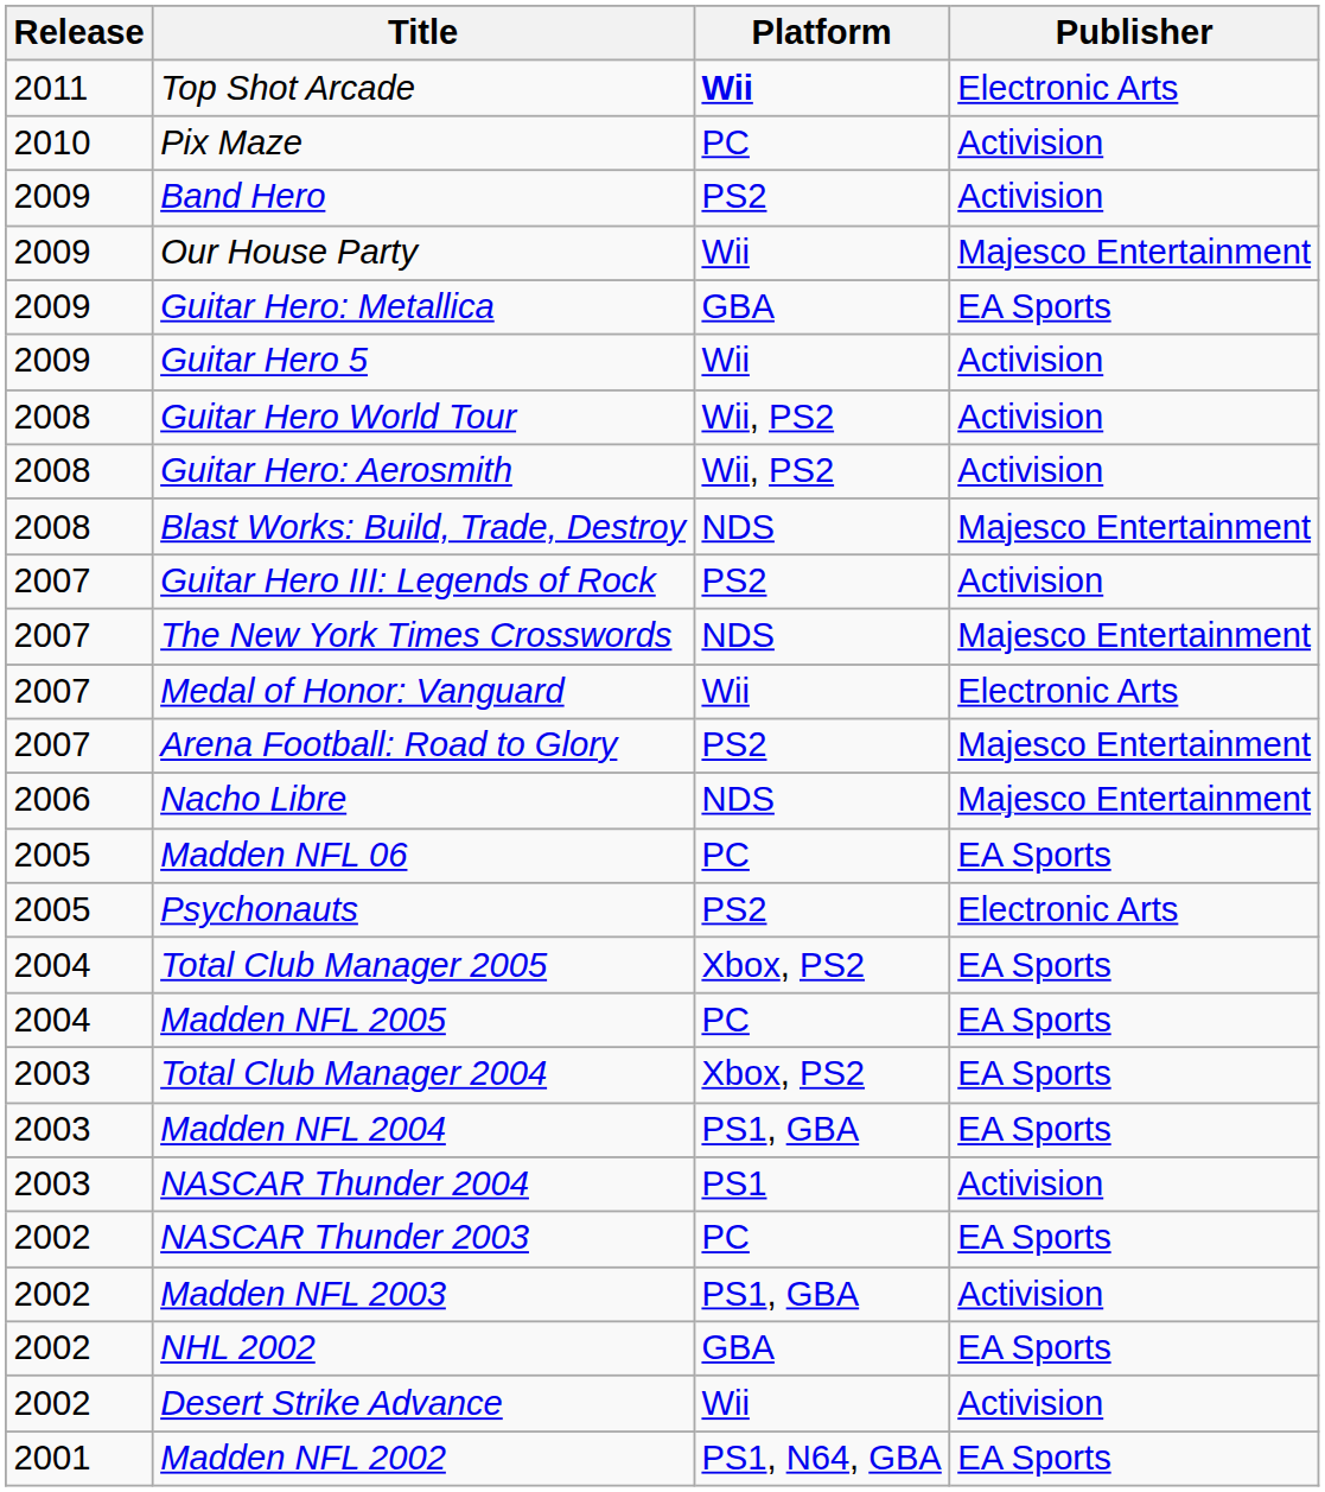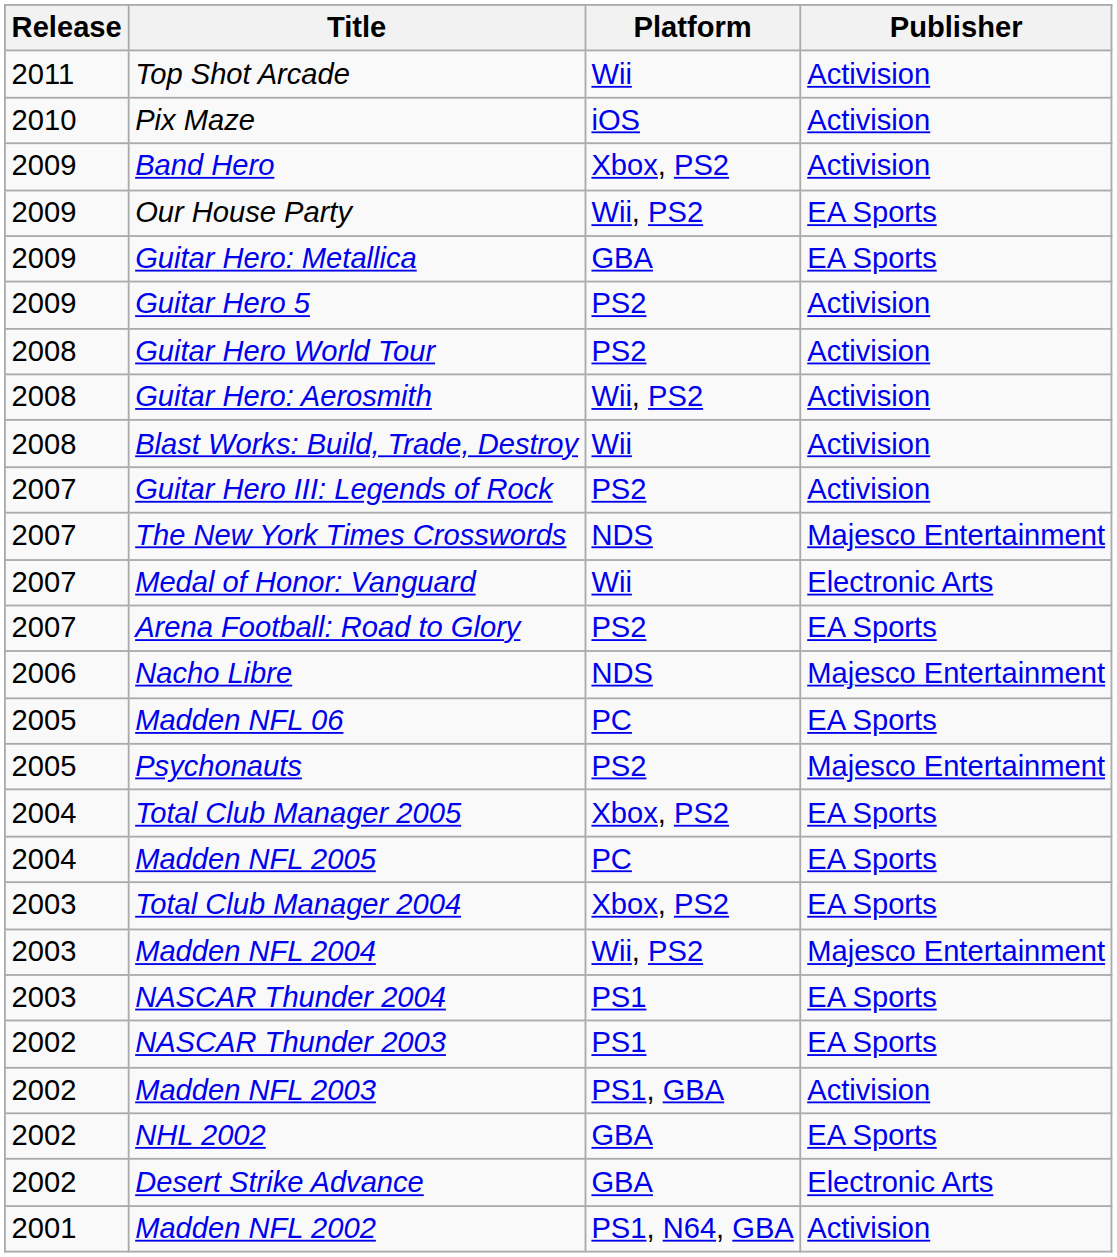Top Shot Arcade | Platform: bold -> normal
Top Shot Arcade | Publisher: Electronic Arts -> Activision
Pix Maze | Platform: PC -> iOS
Band Hero | Platform: PS2 -> Xbox, PS2
Our House Party | Platform: Wii -> Wii, PS2
Our House Party | Publisher: Majesco Entertainment -> EA Sports
Guitar Hero 5 | Platform: Wii -> PS2
Guitar Hero World Tour | Platform: Wii, PS2 -> PS2
Blast Works: Build, Trade, Destroy | Platform: NDS -> Wii
Blast Works: Build, Trade, Destroy | Publisher: Majesco Entertainment -> Activision
Arena Football: Road to Glory | Publisher: Majesco Entertainment -> EA Sports
Psychonauts | Publisher: Electronic Arts -> Majesco Entertainment
Madden NFL 2004 | Platform: PS1, GBA -> Wii, PS2
Madden NFL 2004 | Publisher: EA Sports -> Majesco Entertainment
NASCAR Thunder 2004 | Publisher: Activision -> EA Sports
NASCAR Thunder 2003 | Platform: PC -> PS1
Desert Strike Advance | Platform: Wii -> GBA
Desert Strike Advance | Publisher: Activision -> Electronic Arts
Madden NFL 2002 | Publisher: EA Sports -> Activision
